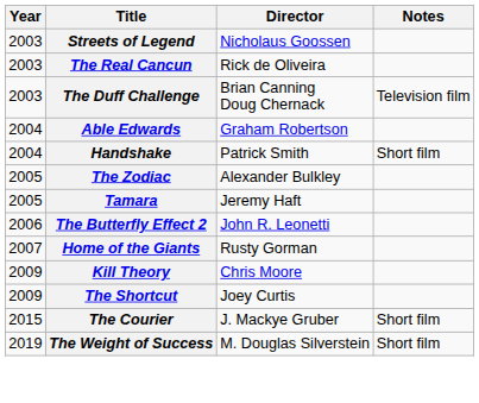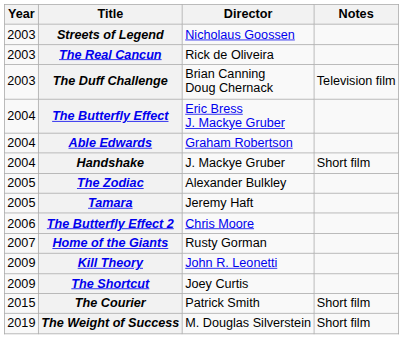+ row: 2004 | The Butterfly Effect | Eric Bress J. Mackye Gruber
Handshake | Director: Patrick Smith -> J. Mackye Gruber
The Butterfly Effect 2 | Director: John R. Leonetti -> Chris Moore
Kill Theory | Director: Chris Moore -> John R. Leonetti
The Courier | Director: J. Mackye Gruber -> Patrick Smith
